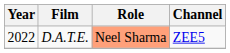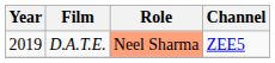D.A.T.E. | Year: 2022 -> 2019
